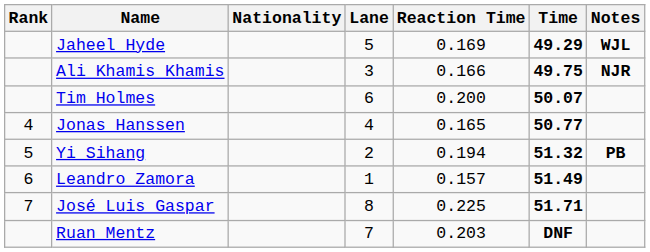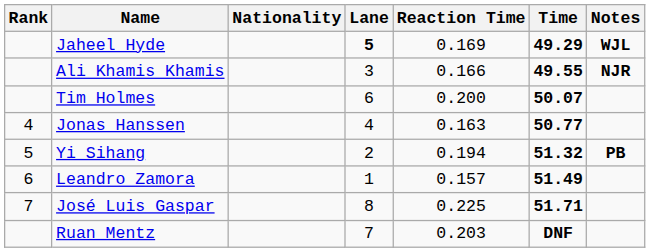Jaheel Hyde | Lane: normal -> bold
Ali Khamis Khamis | Time: 49.75 -> 49.55
Jonas Hanssen | Reaction Time: 0.165 -> 0.163
